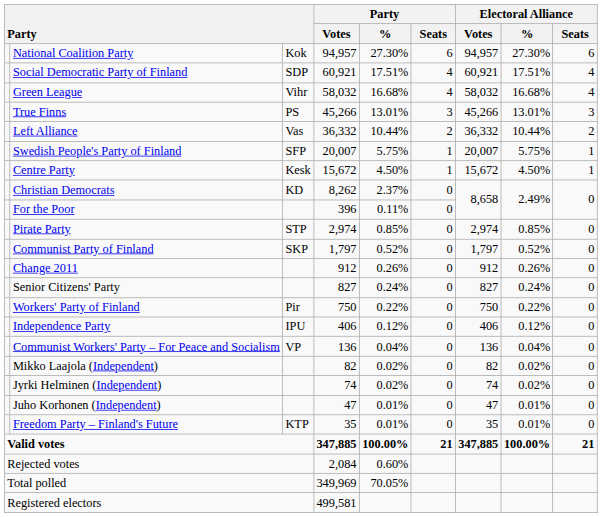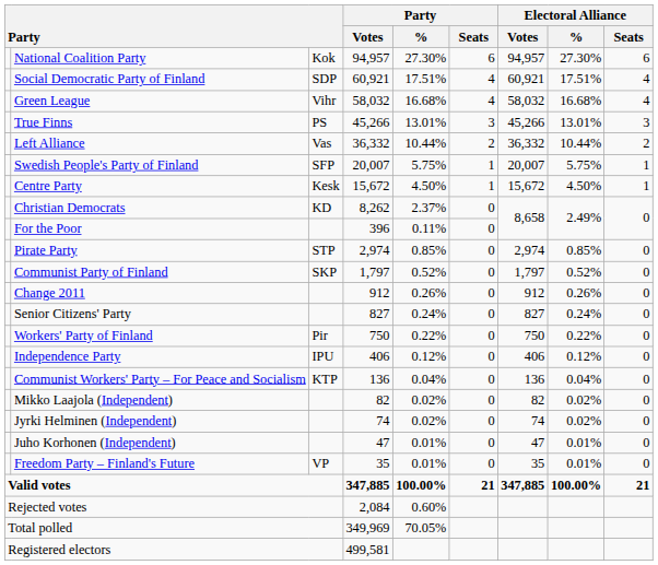Communist Workers' Party – For Peace and Socialism | column 3: VP -> KTP
Freedom Party – Finland's Future | column 3: KTP -> VP
